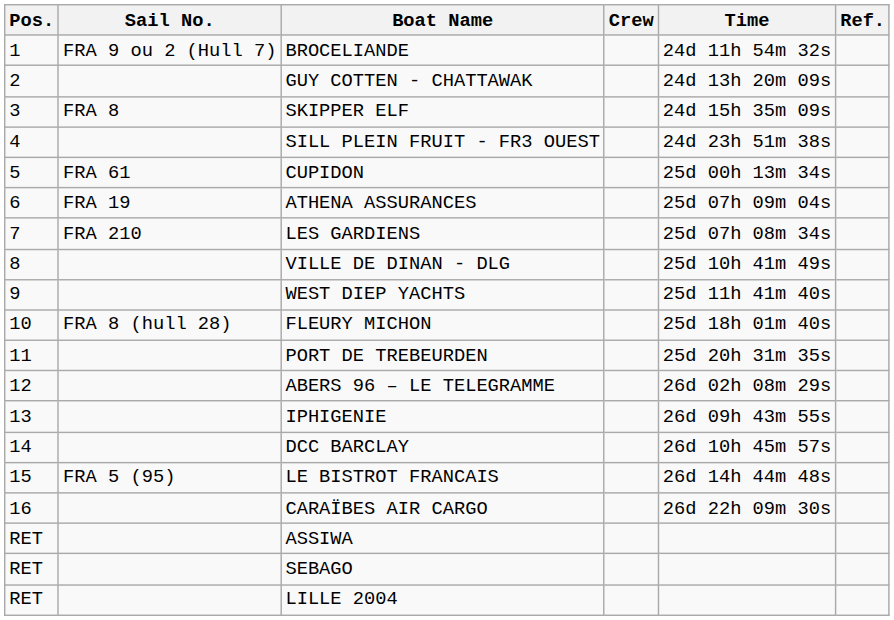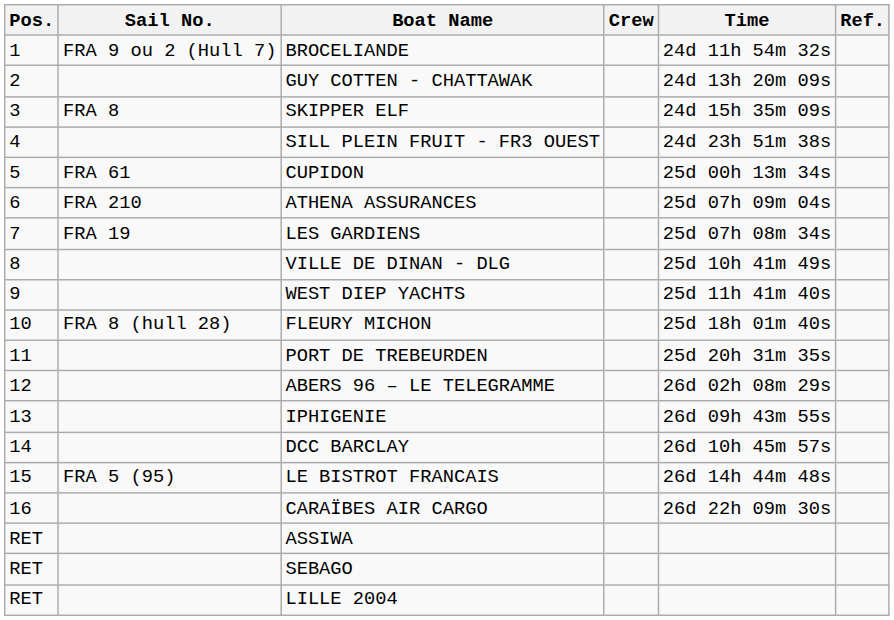ATHENA ASSURANCES | Sail No.: FRA 19 -> FRA 210
LES GARDIENS | Sail No.: FRA 210 -> FRA 19
